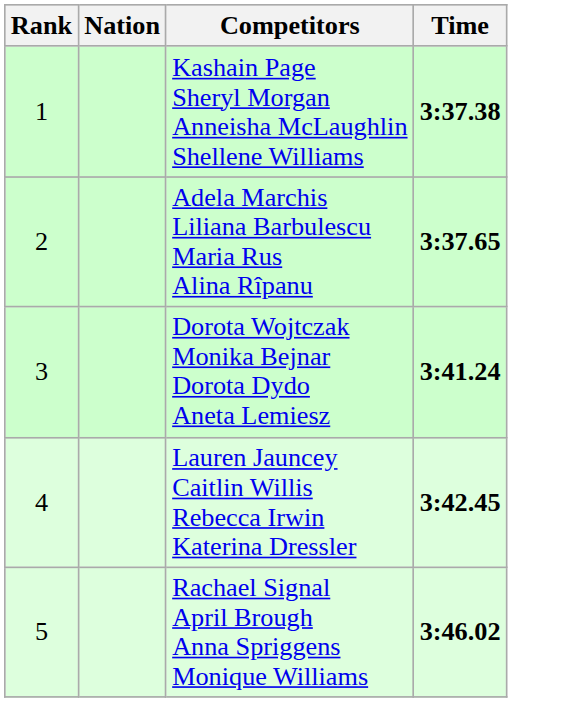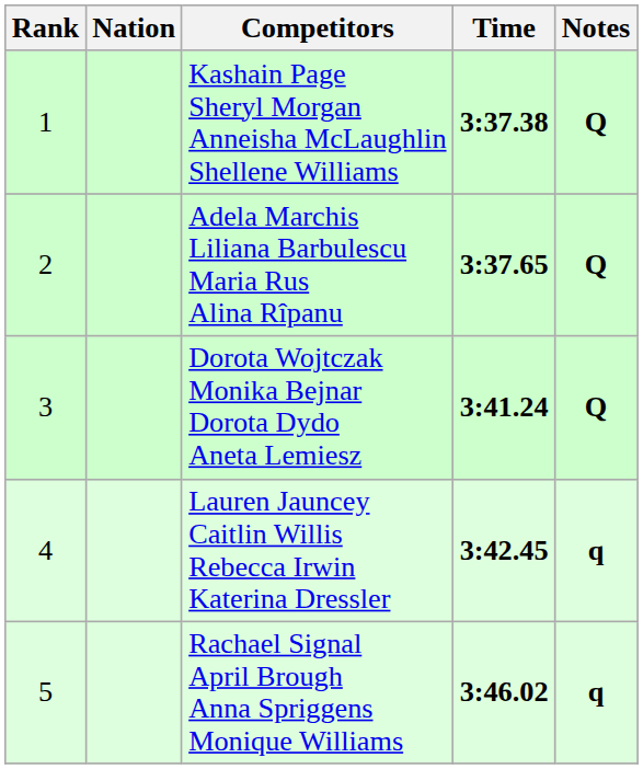+ column: Notes | Q | Q | Q | q | q
